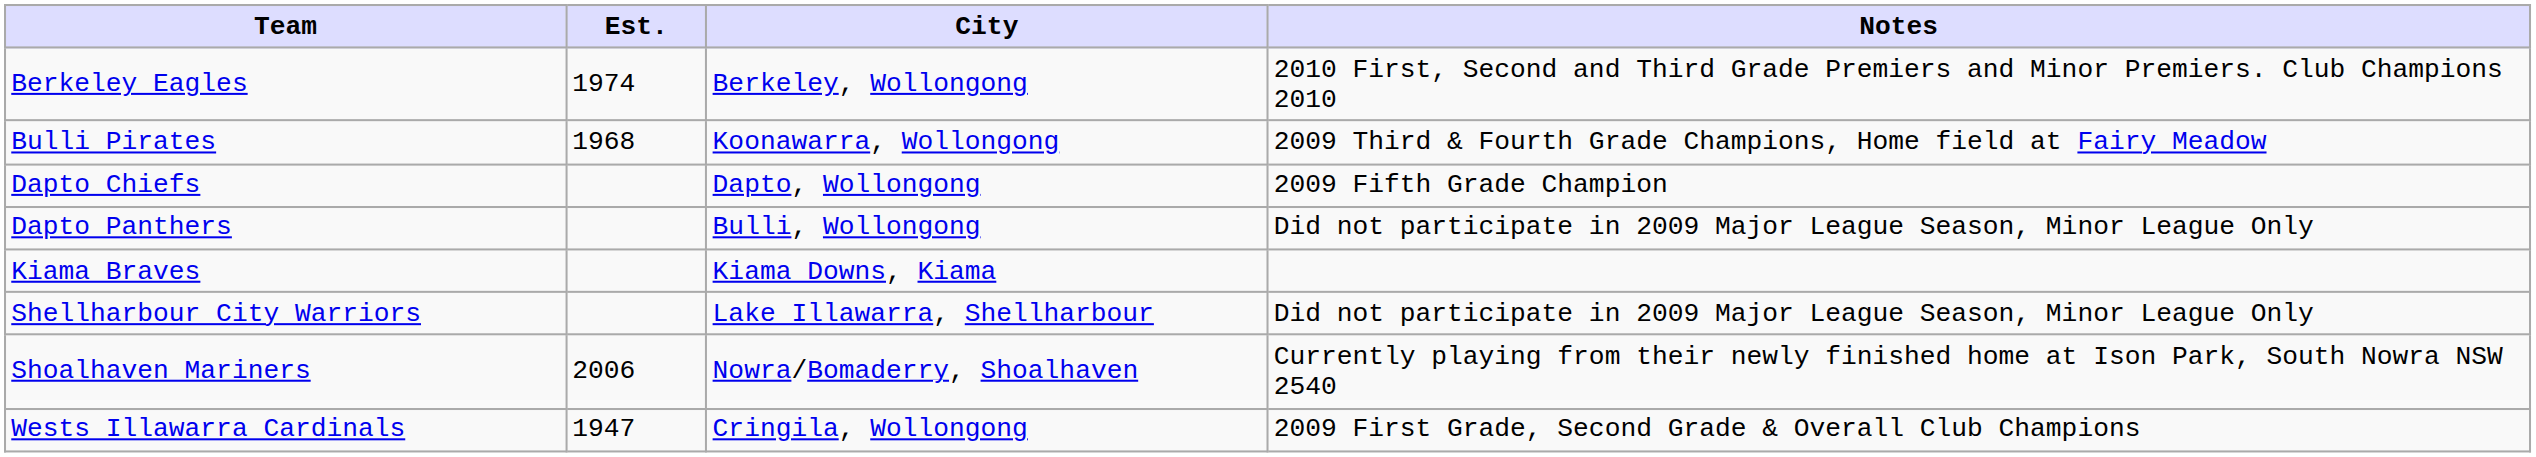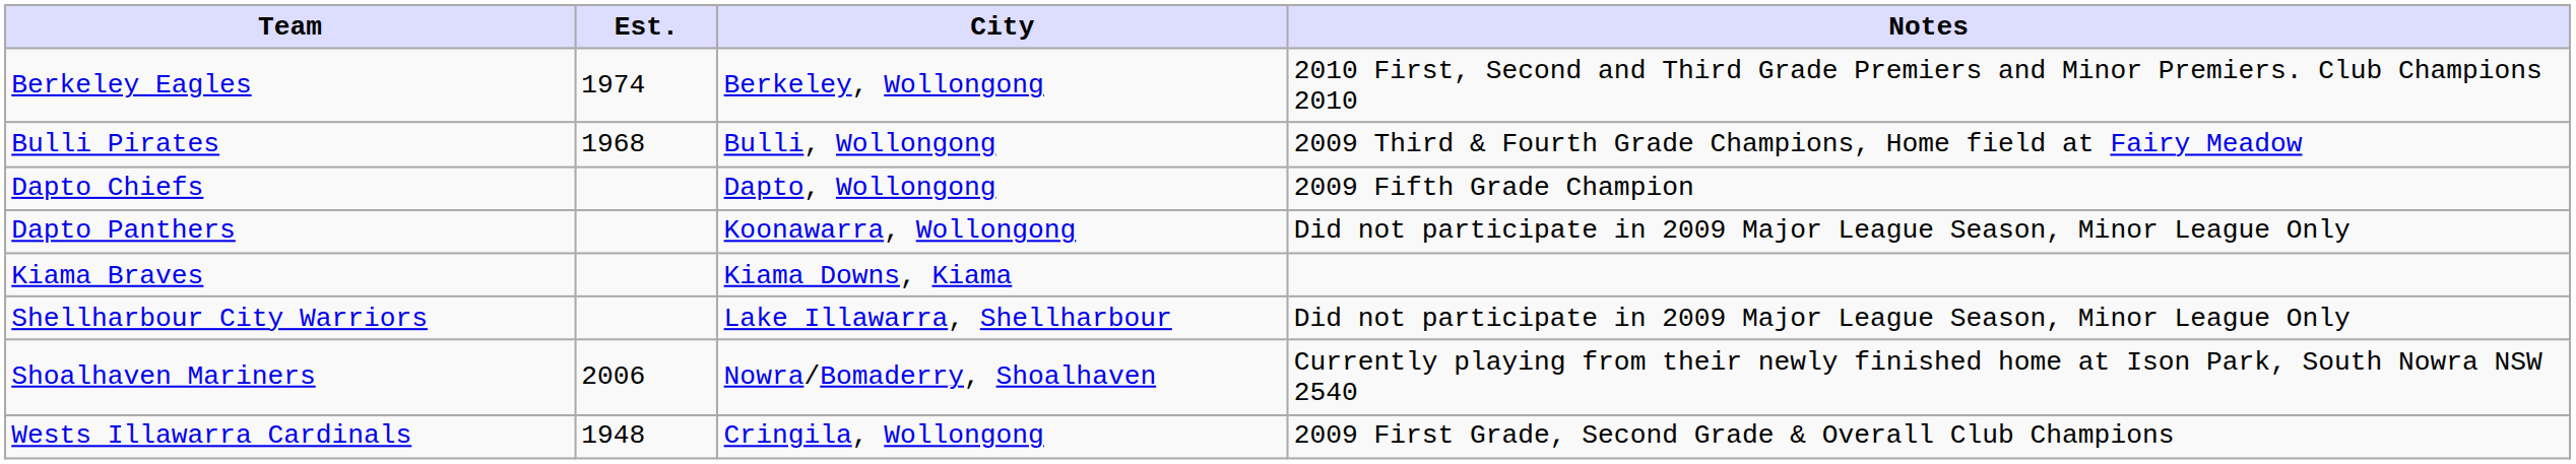Bulli Pirates | City: Koonawarra, Wollongong -> Bulli, Wollongong
Dapto Panthers | City: Bulli, Wollongong -> Koonawarra, Wollongong
Wests Illawarra Cardinals | Est.: 1947 -> 1948
